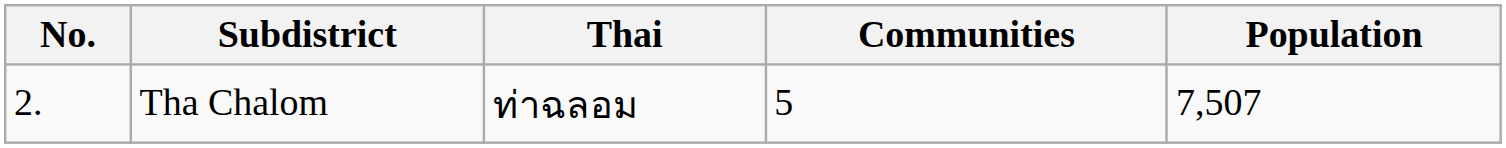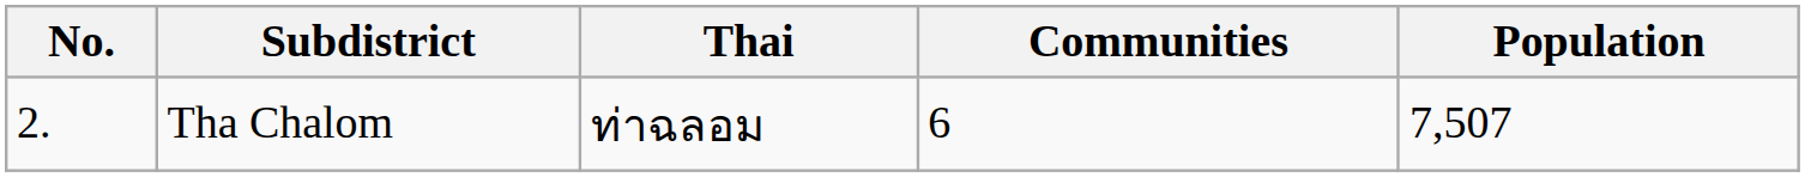Tha Chalom | Communities: 5 -> 6
